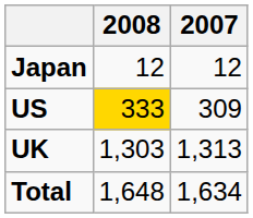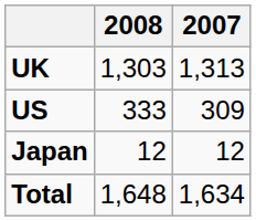rows swapped: UK <-> Japan
US | 2008: gold background -> no background
